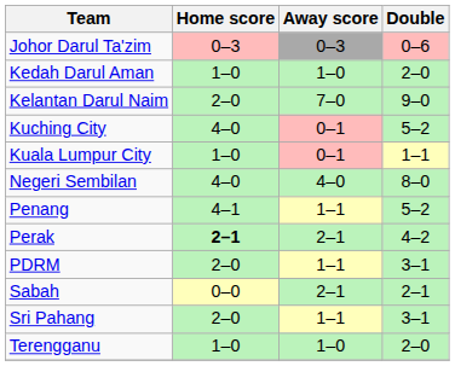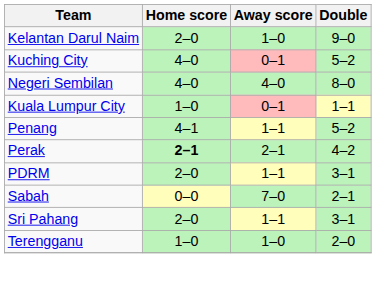- row: Johor Darul Ta'zim | 0–3 | 0–3 | 0–6
- row: Kedah Darul Aman | 1–0 | 1–0 | 2–0
Kelantan Darul Naim | Away score: 7–0 -> 1–0
rows swapped: Kuala Lumpur City <-> Negeri Sembilan
Sabah | Away score: 2–1 -> 7–0
